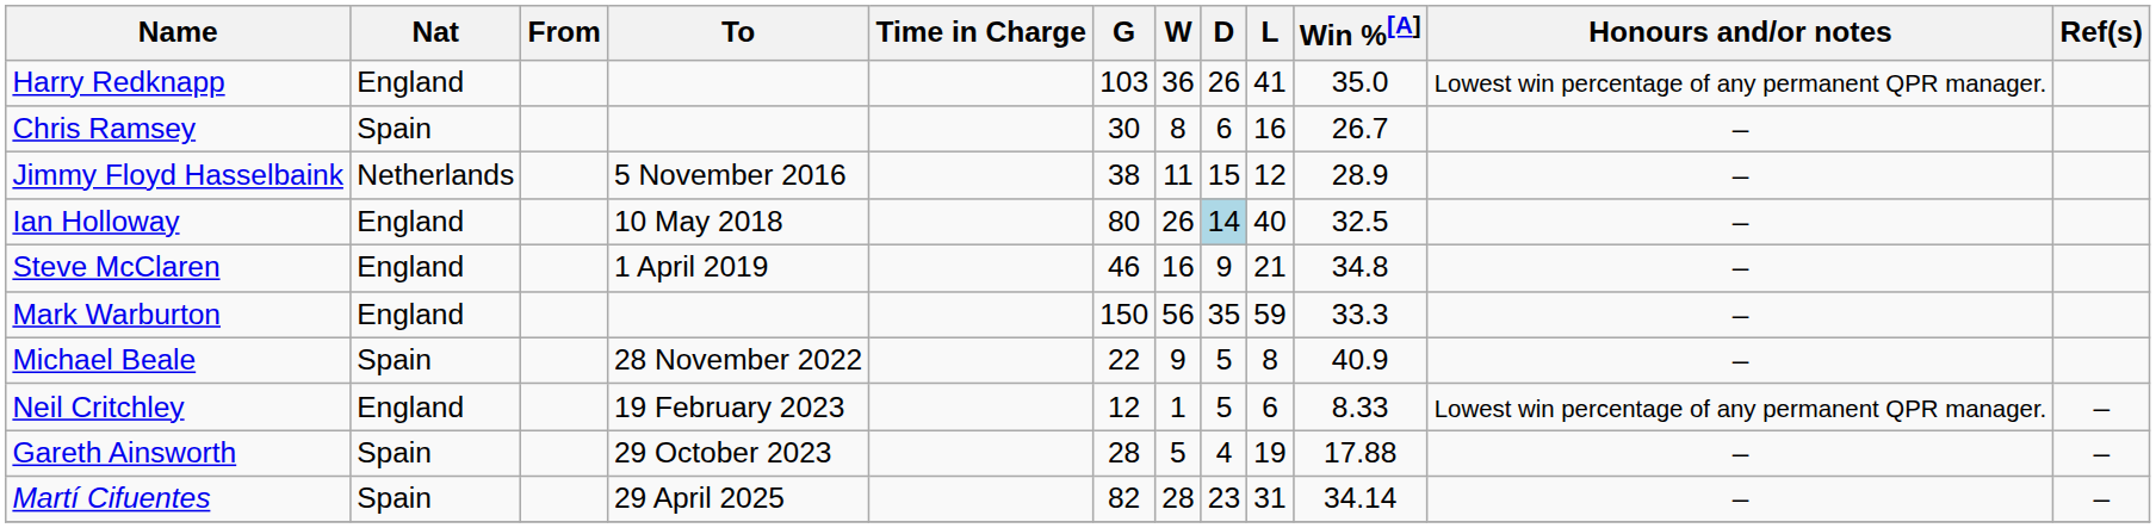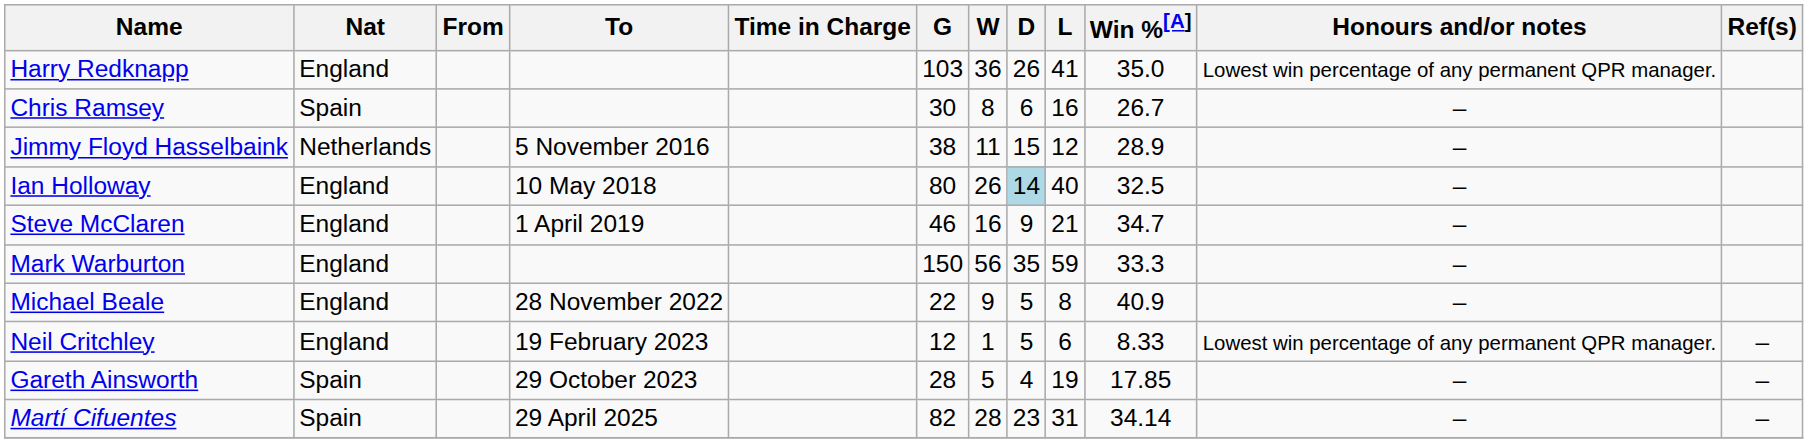Steve McClaren | Win %[A]: 34.8 -> 34.7
Michael Beale | Nat: Spain -> England
Gareth Ainsworth | Win %[A]: 17.88 -> 17.85
